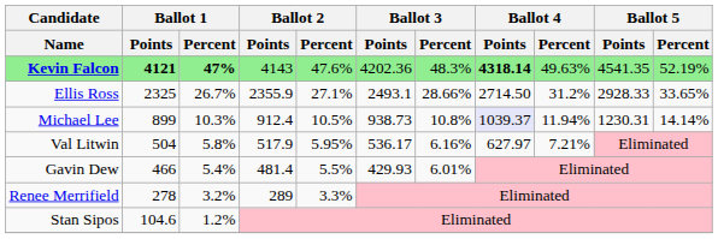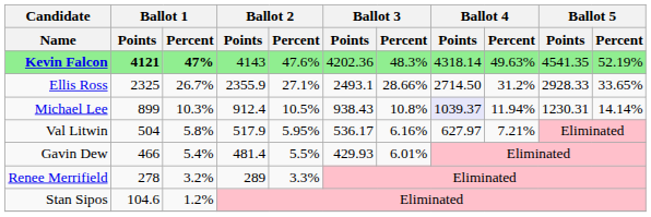Kevin Falcon | Ballot 4 / Points: bold -> normal
Michael Lee | Ballot 3 / Points: 938.73 -> 938.43
